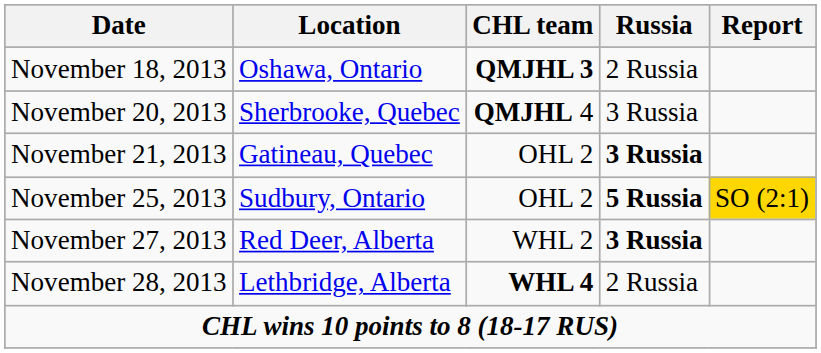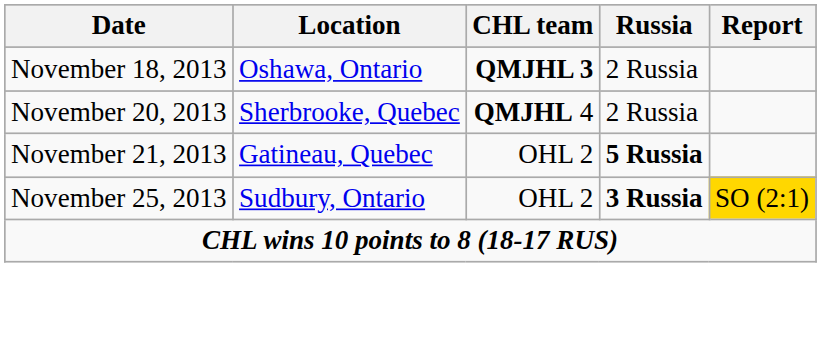November 20, 2013 | Russia: 3 Russia -> 2 Russia
November 21, 2013 | Russia: 3 Russia -> 5 Russia
November 25, 2013 | Russia: 5 Russia -> 3 Russia
- row: November 27, 2013 | Red Deer, Alberta | WHL 2 | 3 Russia
- row: November 28, 2013 | Lethbridge, Alberta | WHL 4 | 2 Russia
